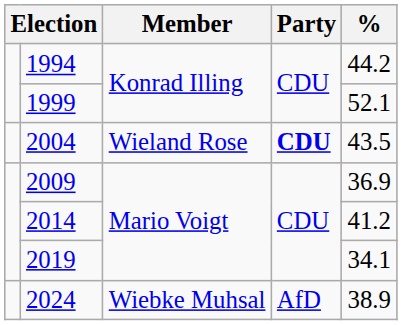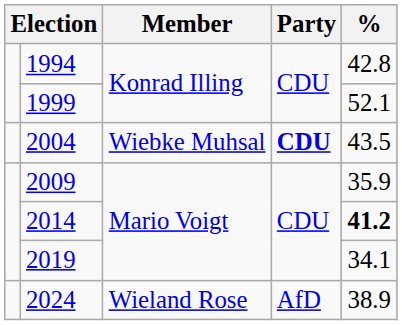1994 | %: 44.2 -> 42.8
2004 | Member: Wieland Rose -> Wiebke Muhsal
2009 | %: 36.9 -> 35.9
2014 | %: normal -> bold
2024 | Member: Wiebke Muhsal -> Wieland Rose
